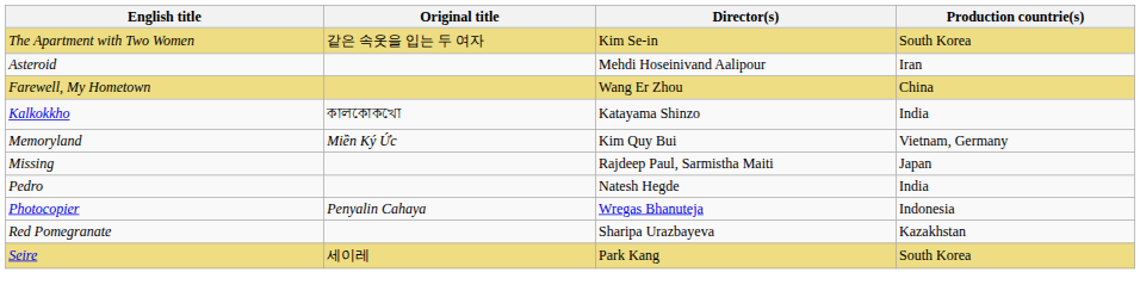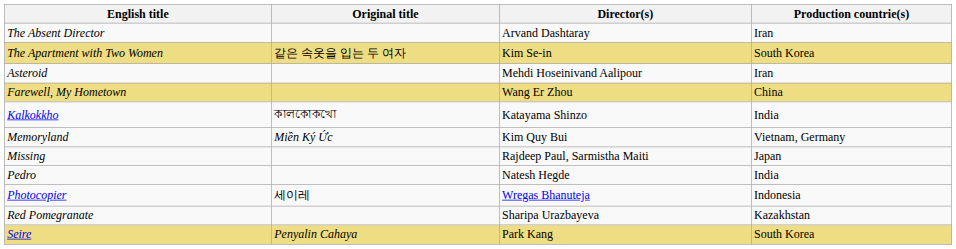+ row: The Absent Director | Arvand Dashtaray | Iran
Photocopier | Original title: Penyalin Cahaya -> 세이레
Seire | Original title: 세이레 -> Penyalin Cahaya
